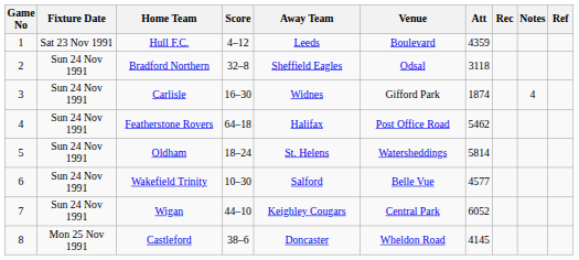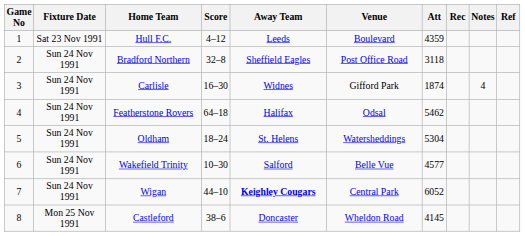Bradford Northern | Venue: Odsal -> Post Office Road
Featherstone Rovers | Venue: Post Office Road -> Odsal
Oldham | Att: 5814 -> 5304
Wigan | Away Team: normal -> bold
